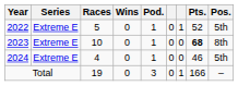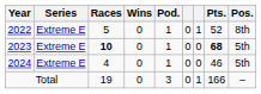2022 | Pos.: 5th -> 8th
2023 | Races: normal -> bold
2023 | Pos.: 8th -> 5th
